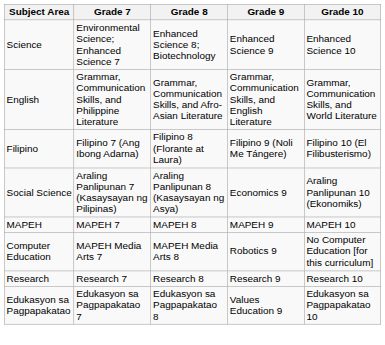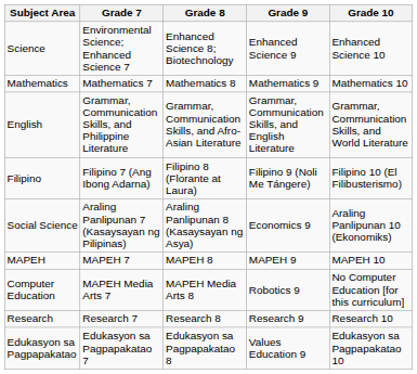+ row: Mathematics | Mathematics 7 | Mathematics 8 | Mathematics 9 | Mathematics 10
